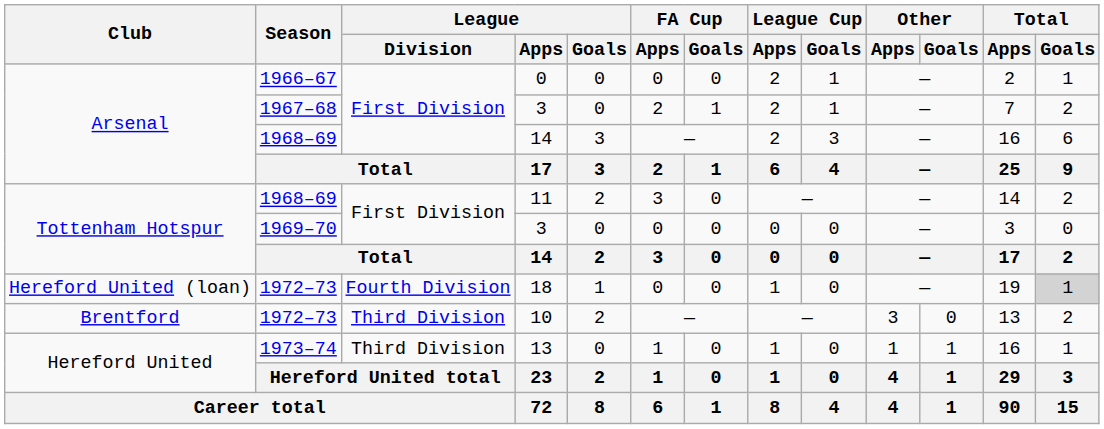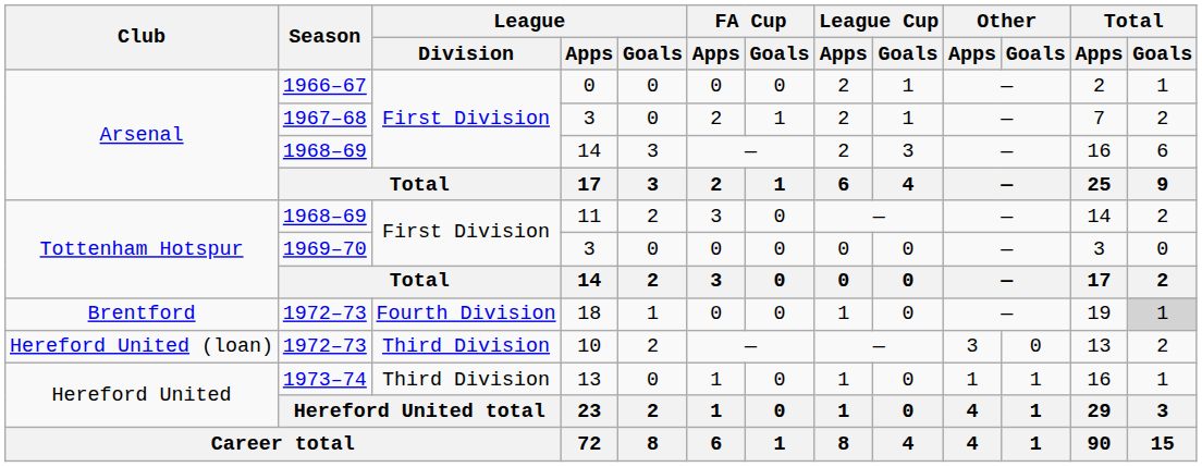18 | Club: Hereford United (loan) -> Brentford
10 | Club: Brentford -> Hereford United (loan)
